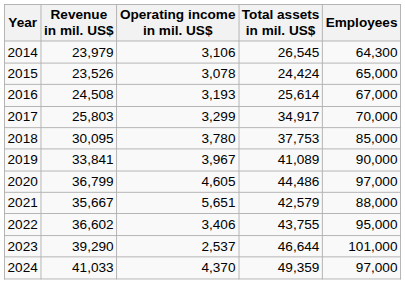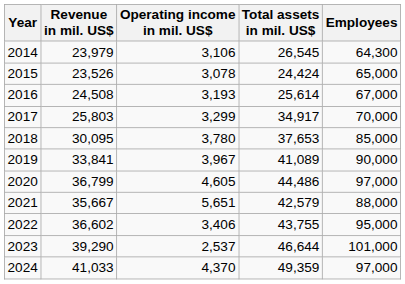2018 | Total assets in mil. US$: 37,753 -> 37,653
